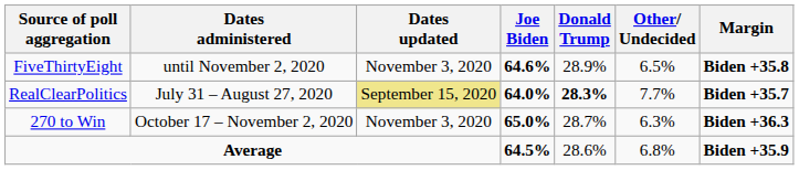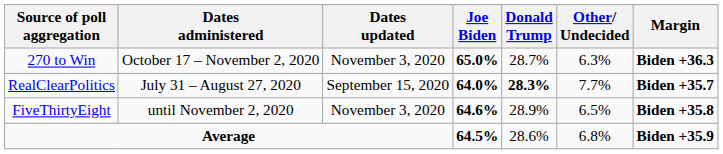rows swapped: 270 to Win <-> FiveThirtyEight
RealClearPolitics | Dates updated: khaki background -> no background
